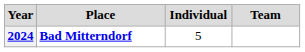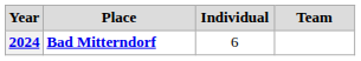2024 | Individual: 5 -> 6
